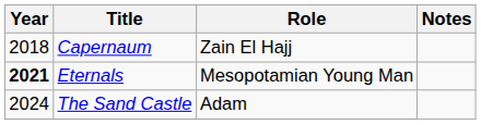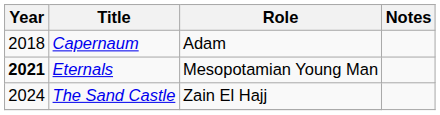Capernaum | Role: Zain El Hajj -> Adam
The Sand Castle | Role: Adam -> Zain El Hajj
